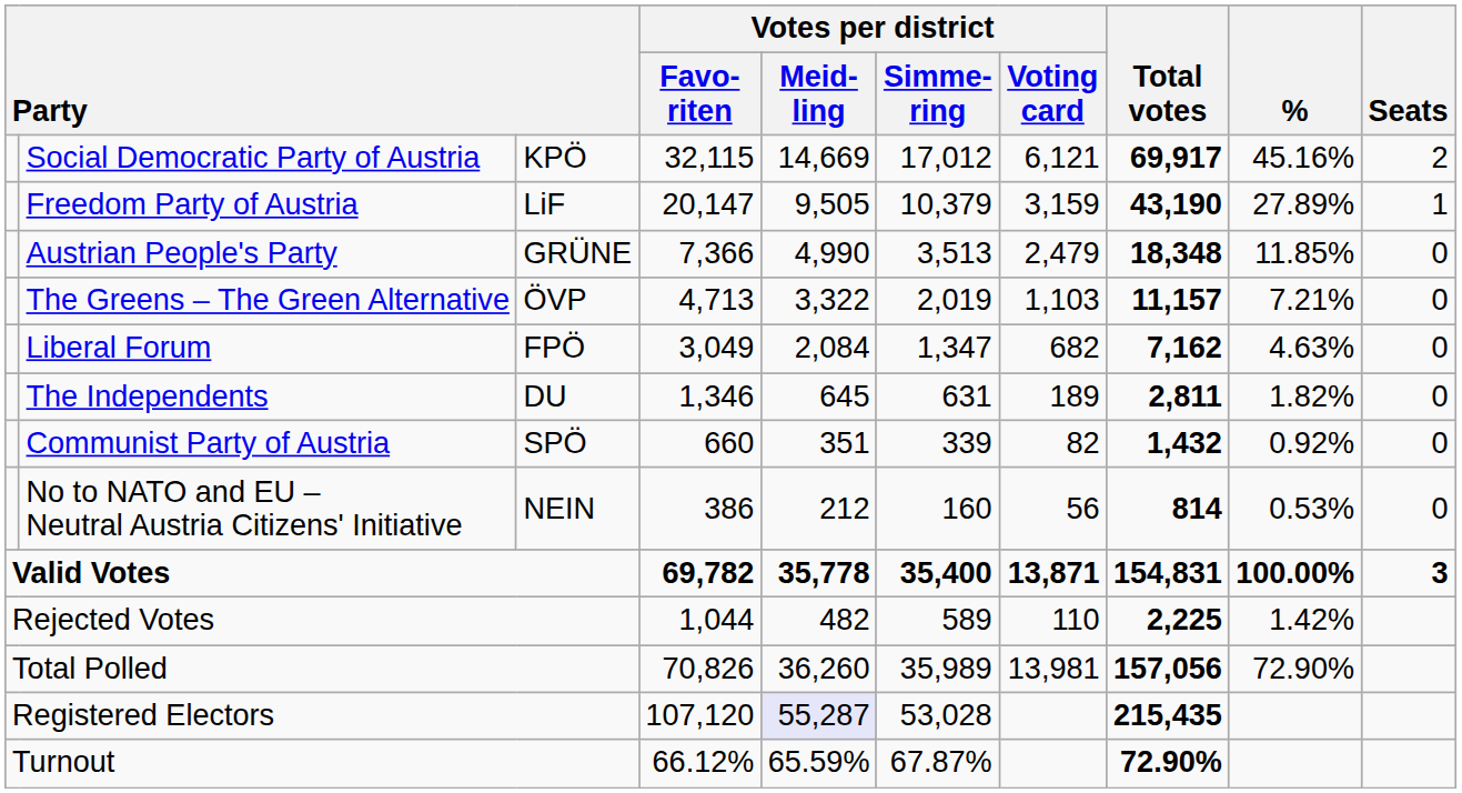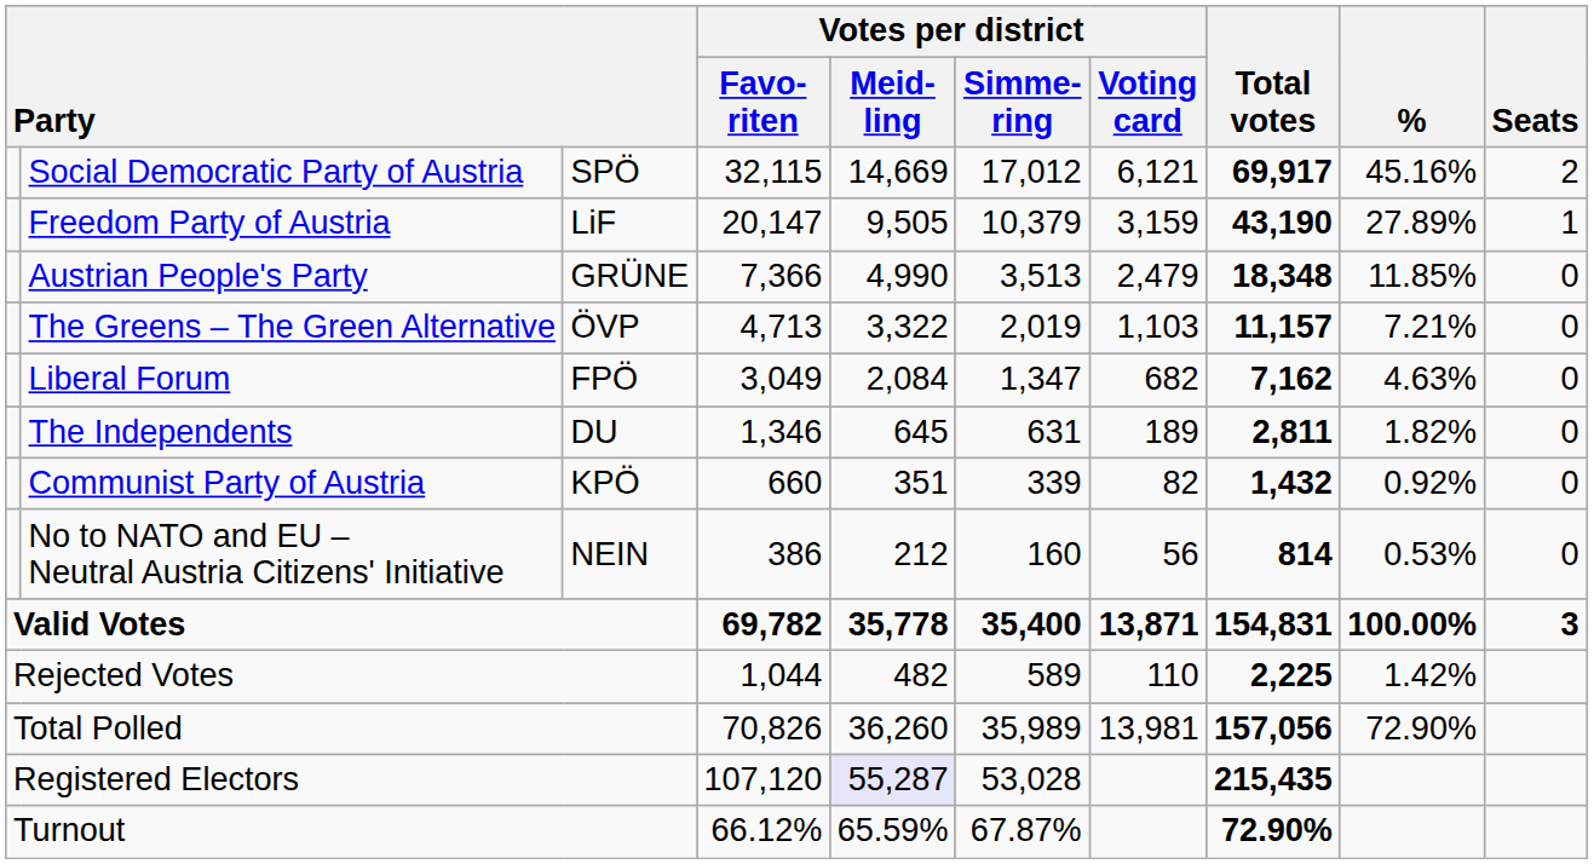Social Democratic Party of Austria | column 3: KPÖ -> SPÖ
Communist Party of Austria | column 3: SPÖ -> KPÖ
